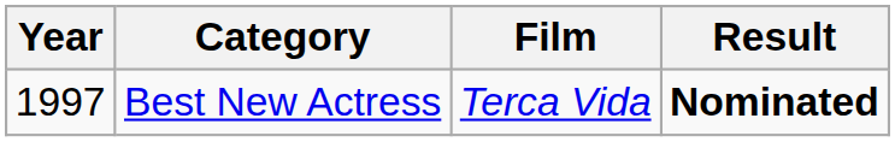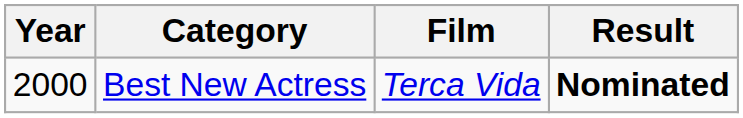Best New Actress | Year: 1997 -> 2000
